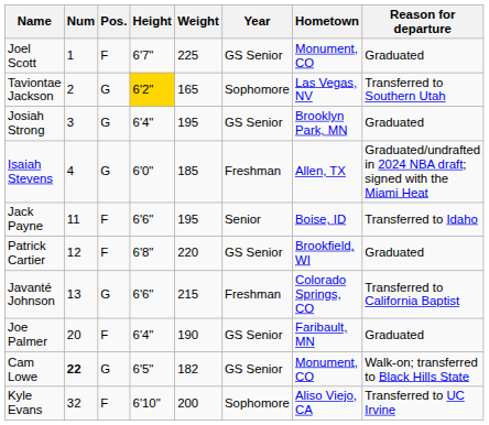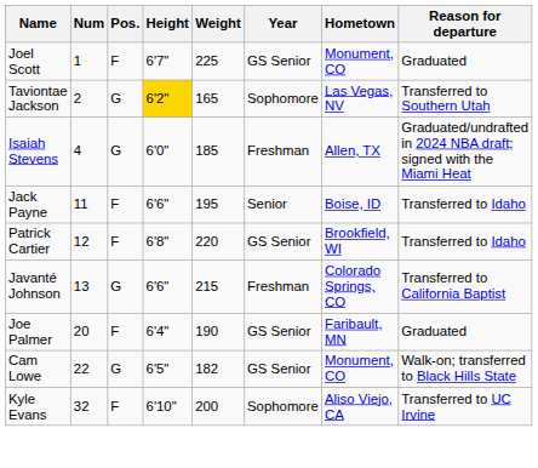- row: Josiah Strong | 3 | G | 6'4" | 195 | GS Senior | Brooklyn Park, MN | Graduated
Patrick Cartier | Reason for departure: Graduated -> Transferred to Idaho
Cam Lowe | Num: bold -> normal
